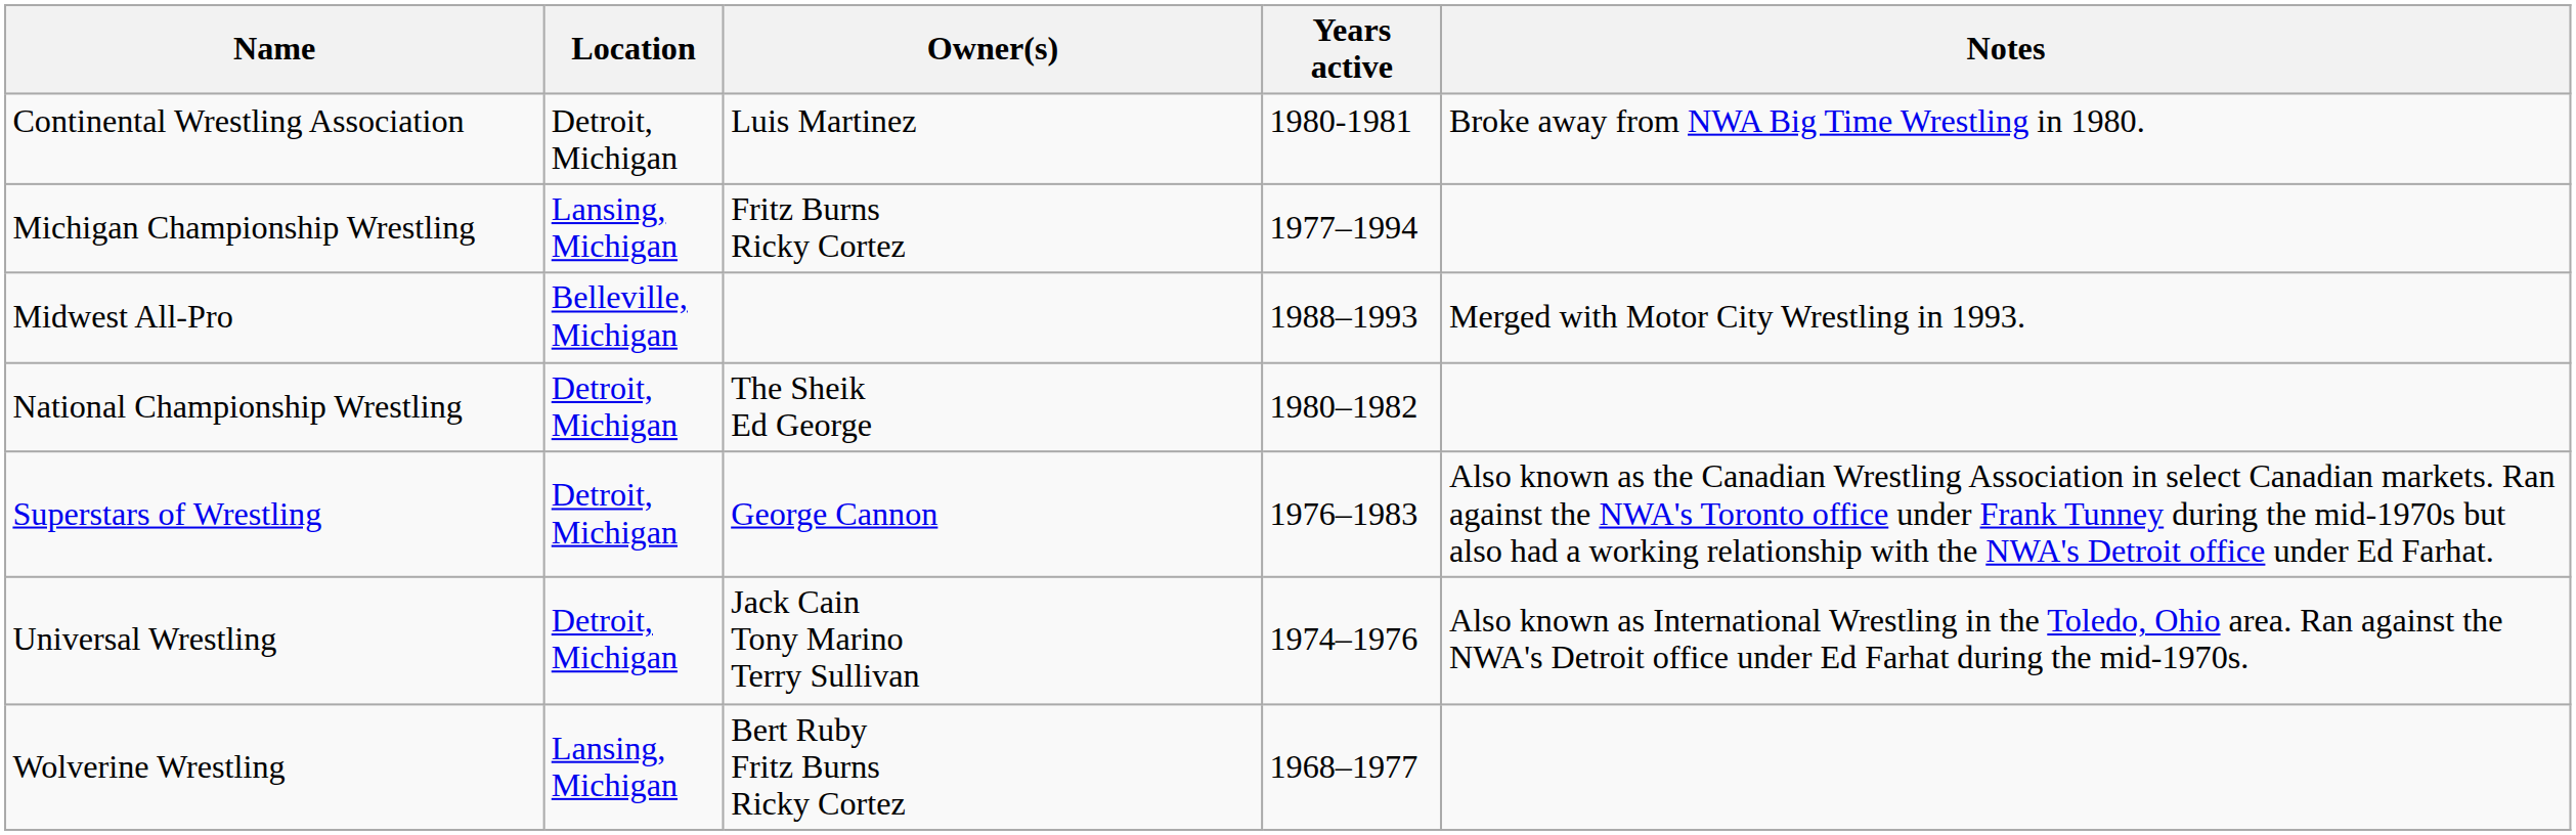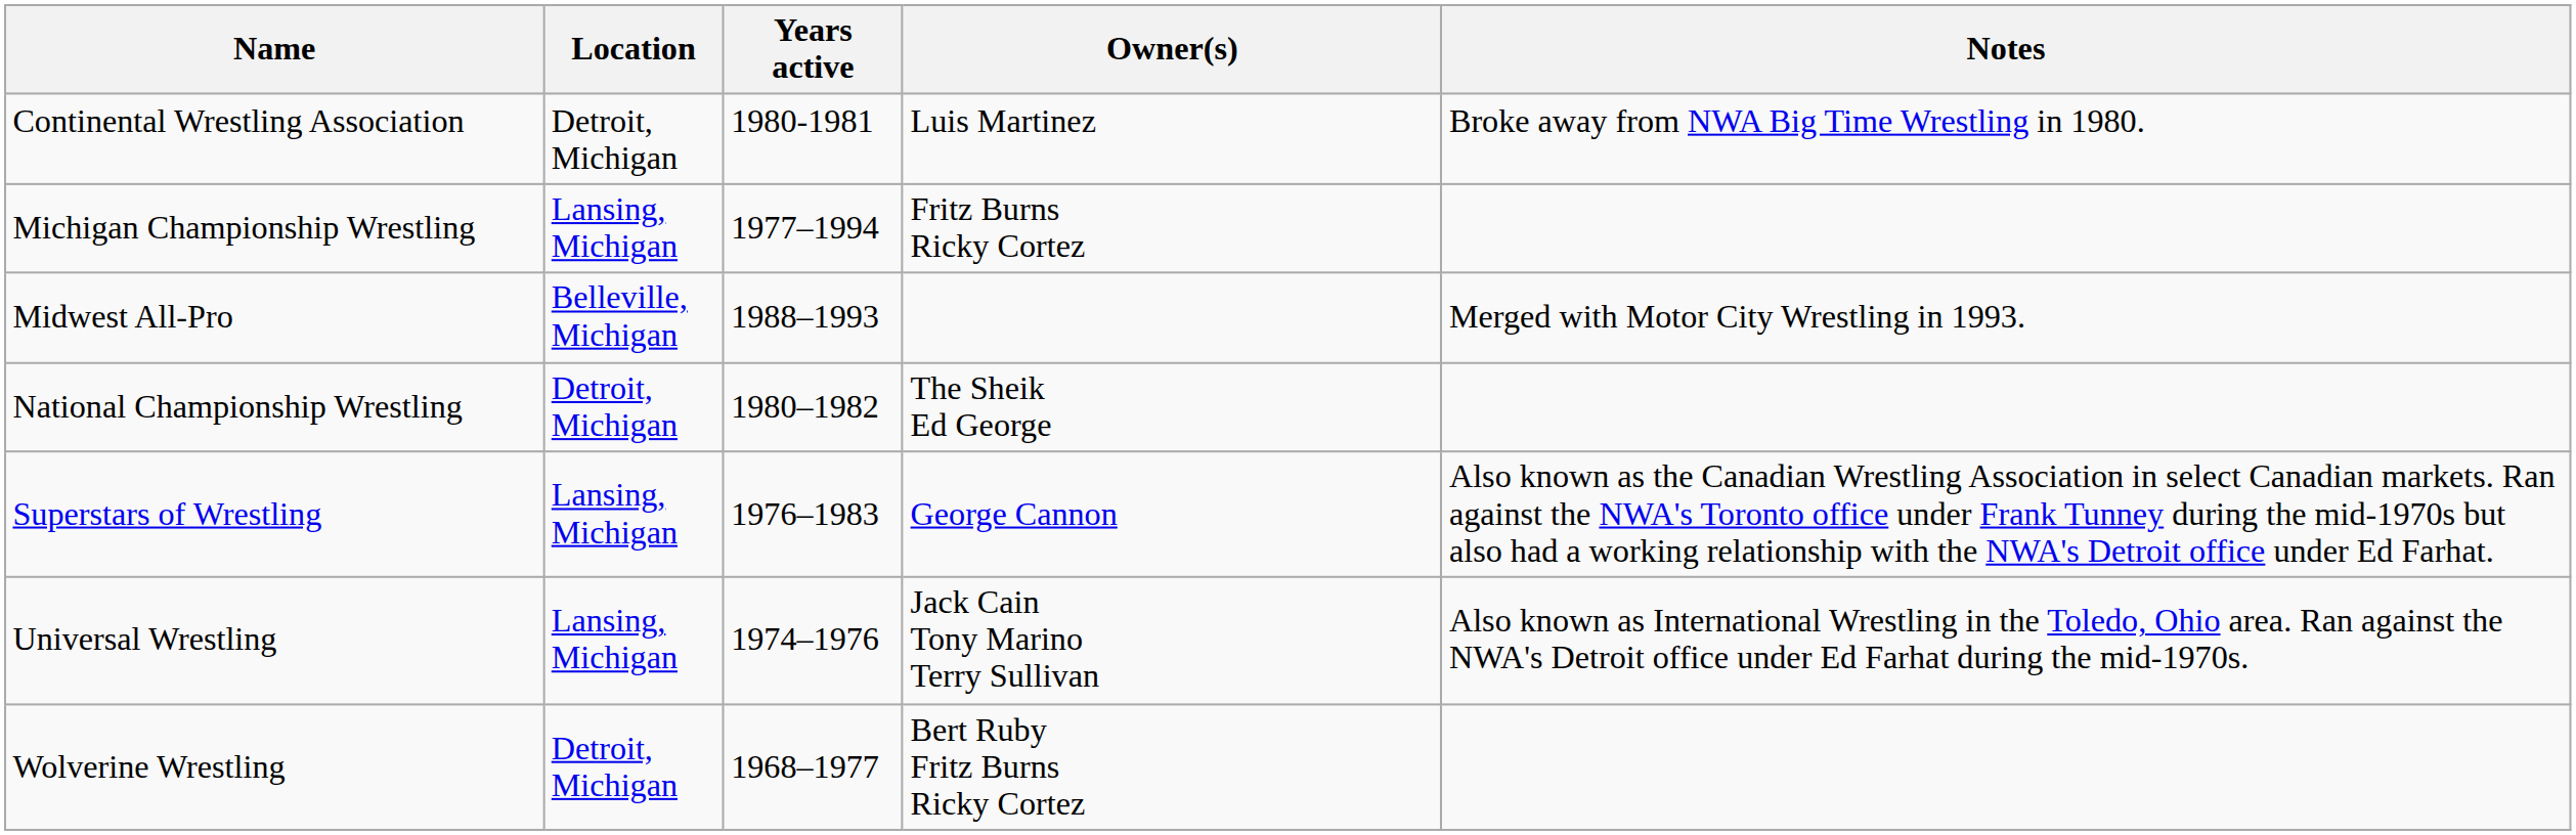columns swapped: Owner(s) <-> Years active
Superstars of Wrestling | Location: Detroit, Michigan -> Lansing, Michigan
Universal Wrestling | Location: Detroit, Michigan -> Lansing, Michigan
Wolverine Wrestling | Location: Lansing, Michigan -> Detroit, Michigan
